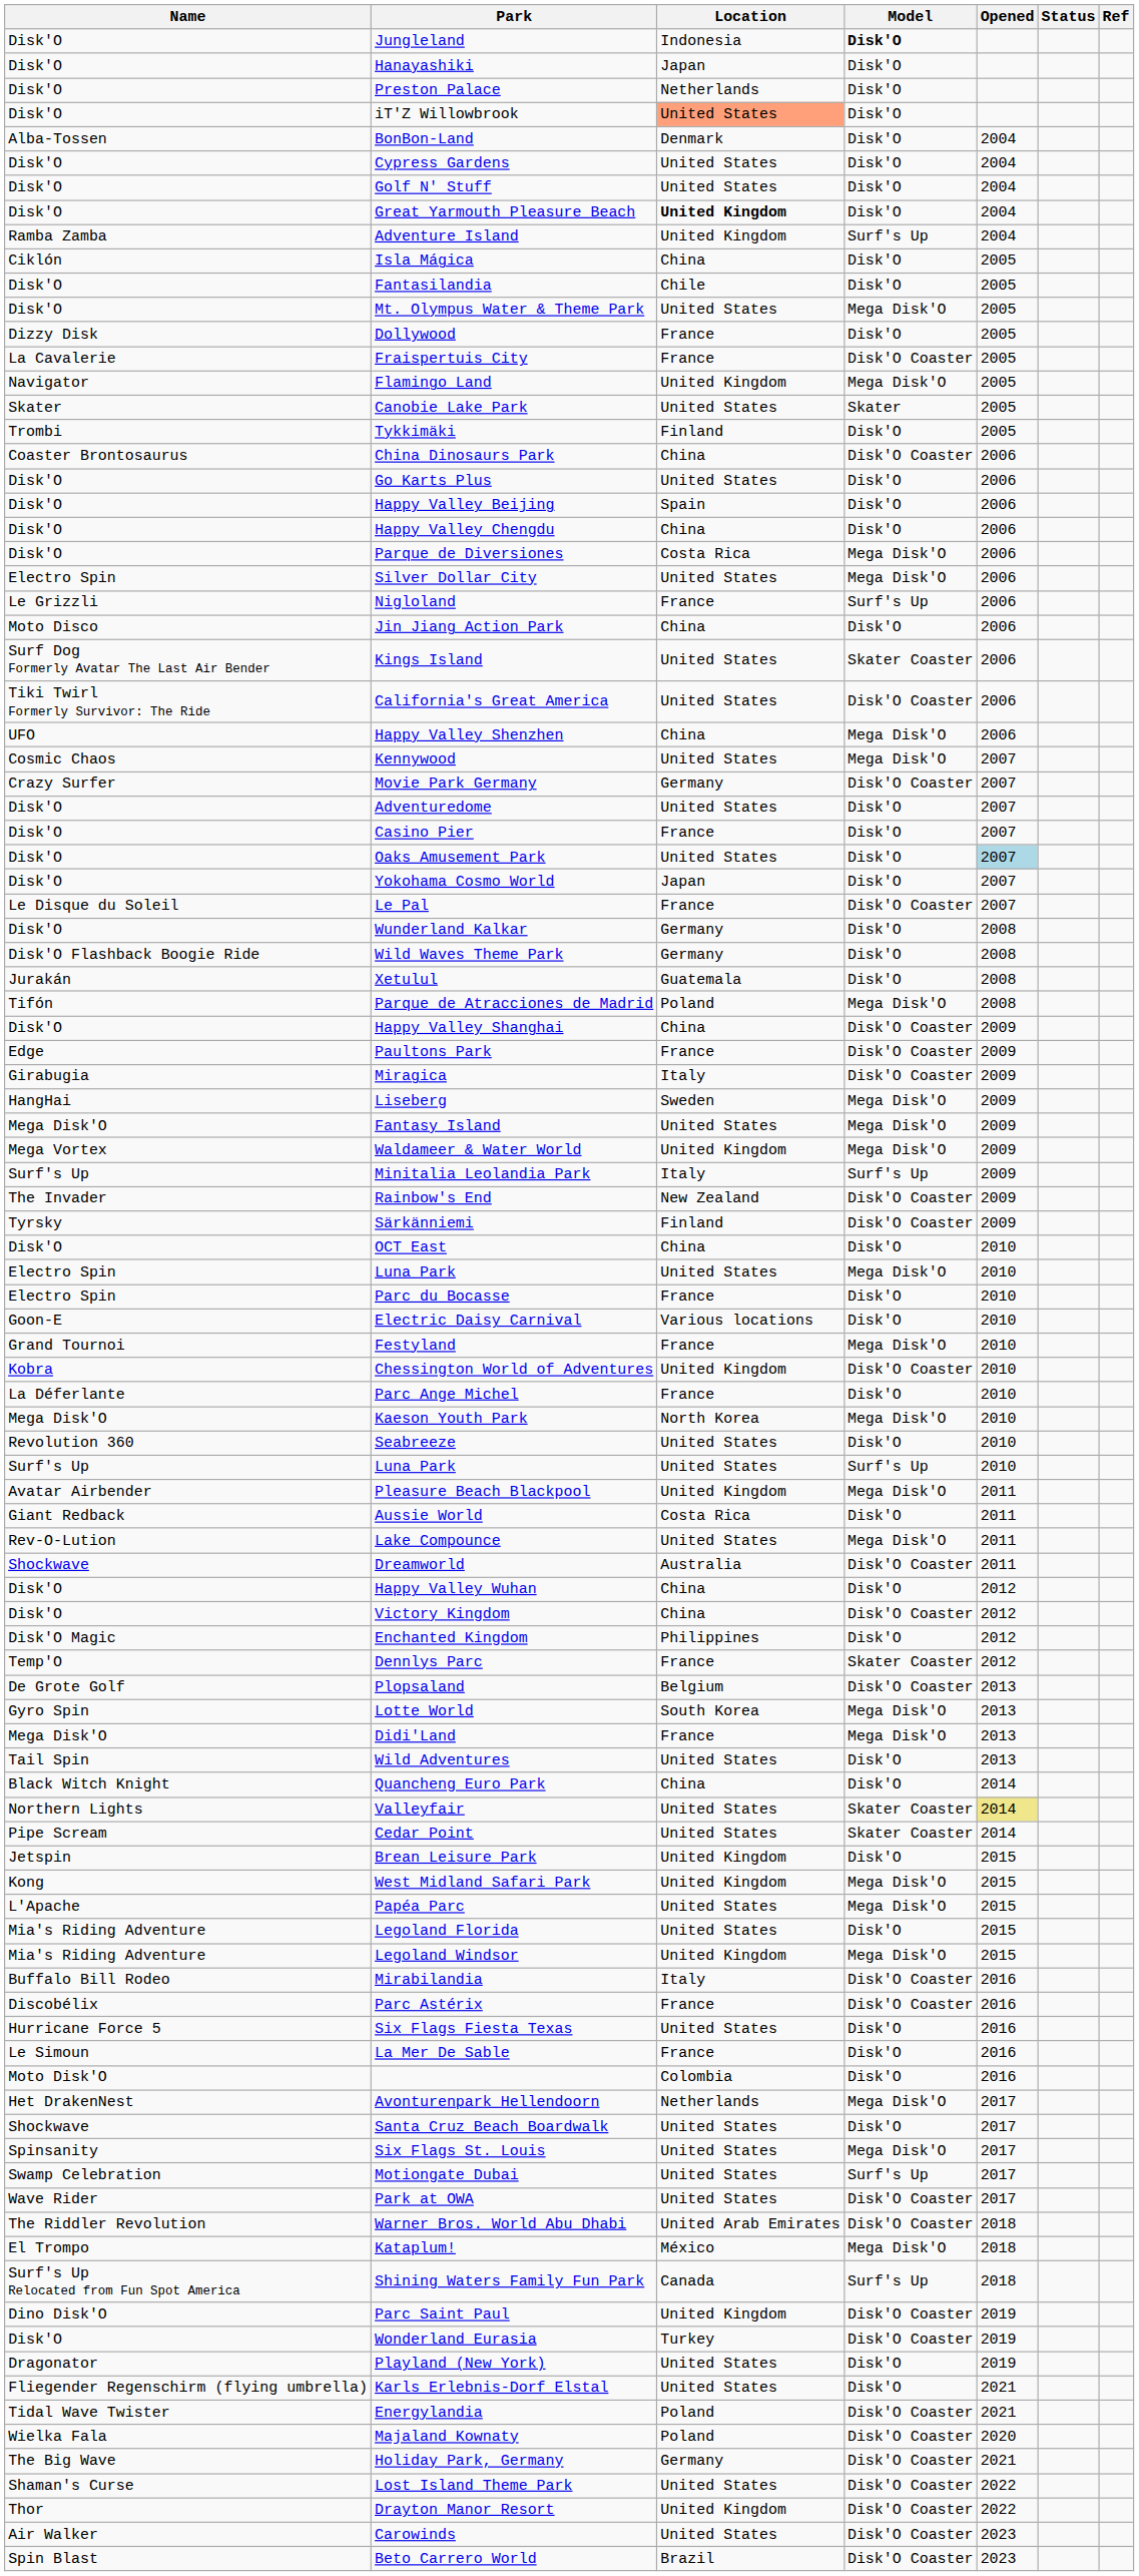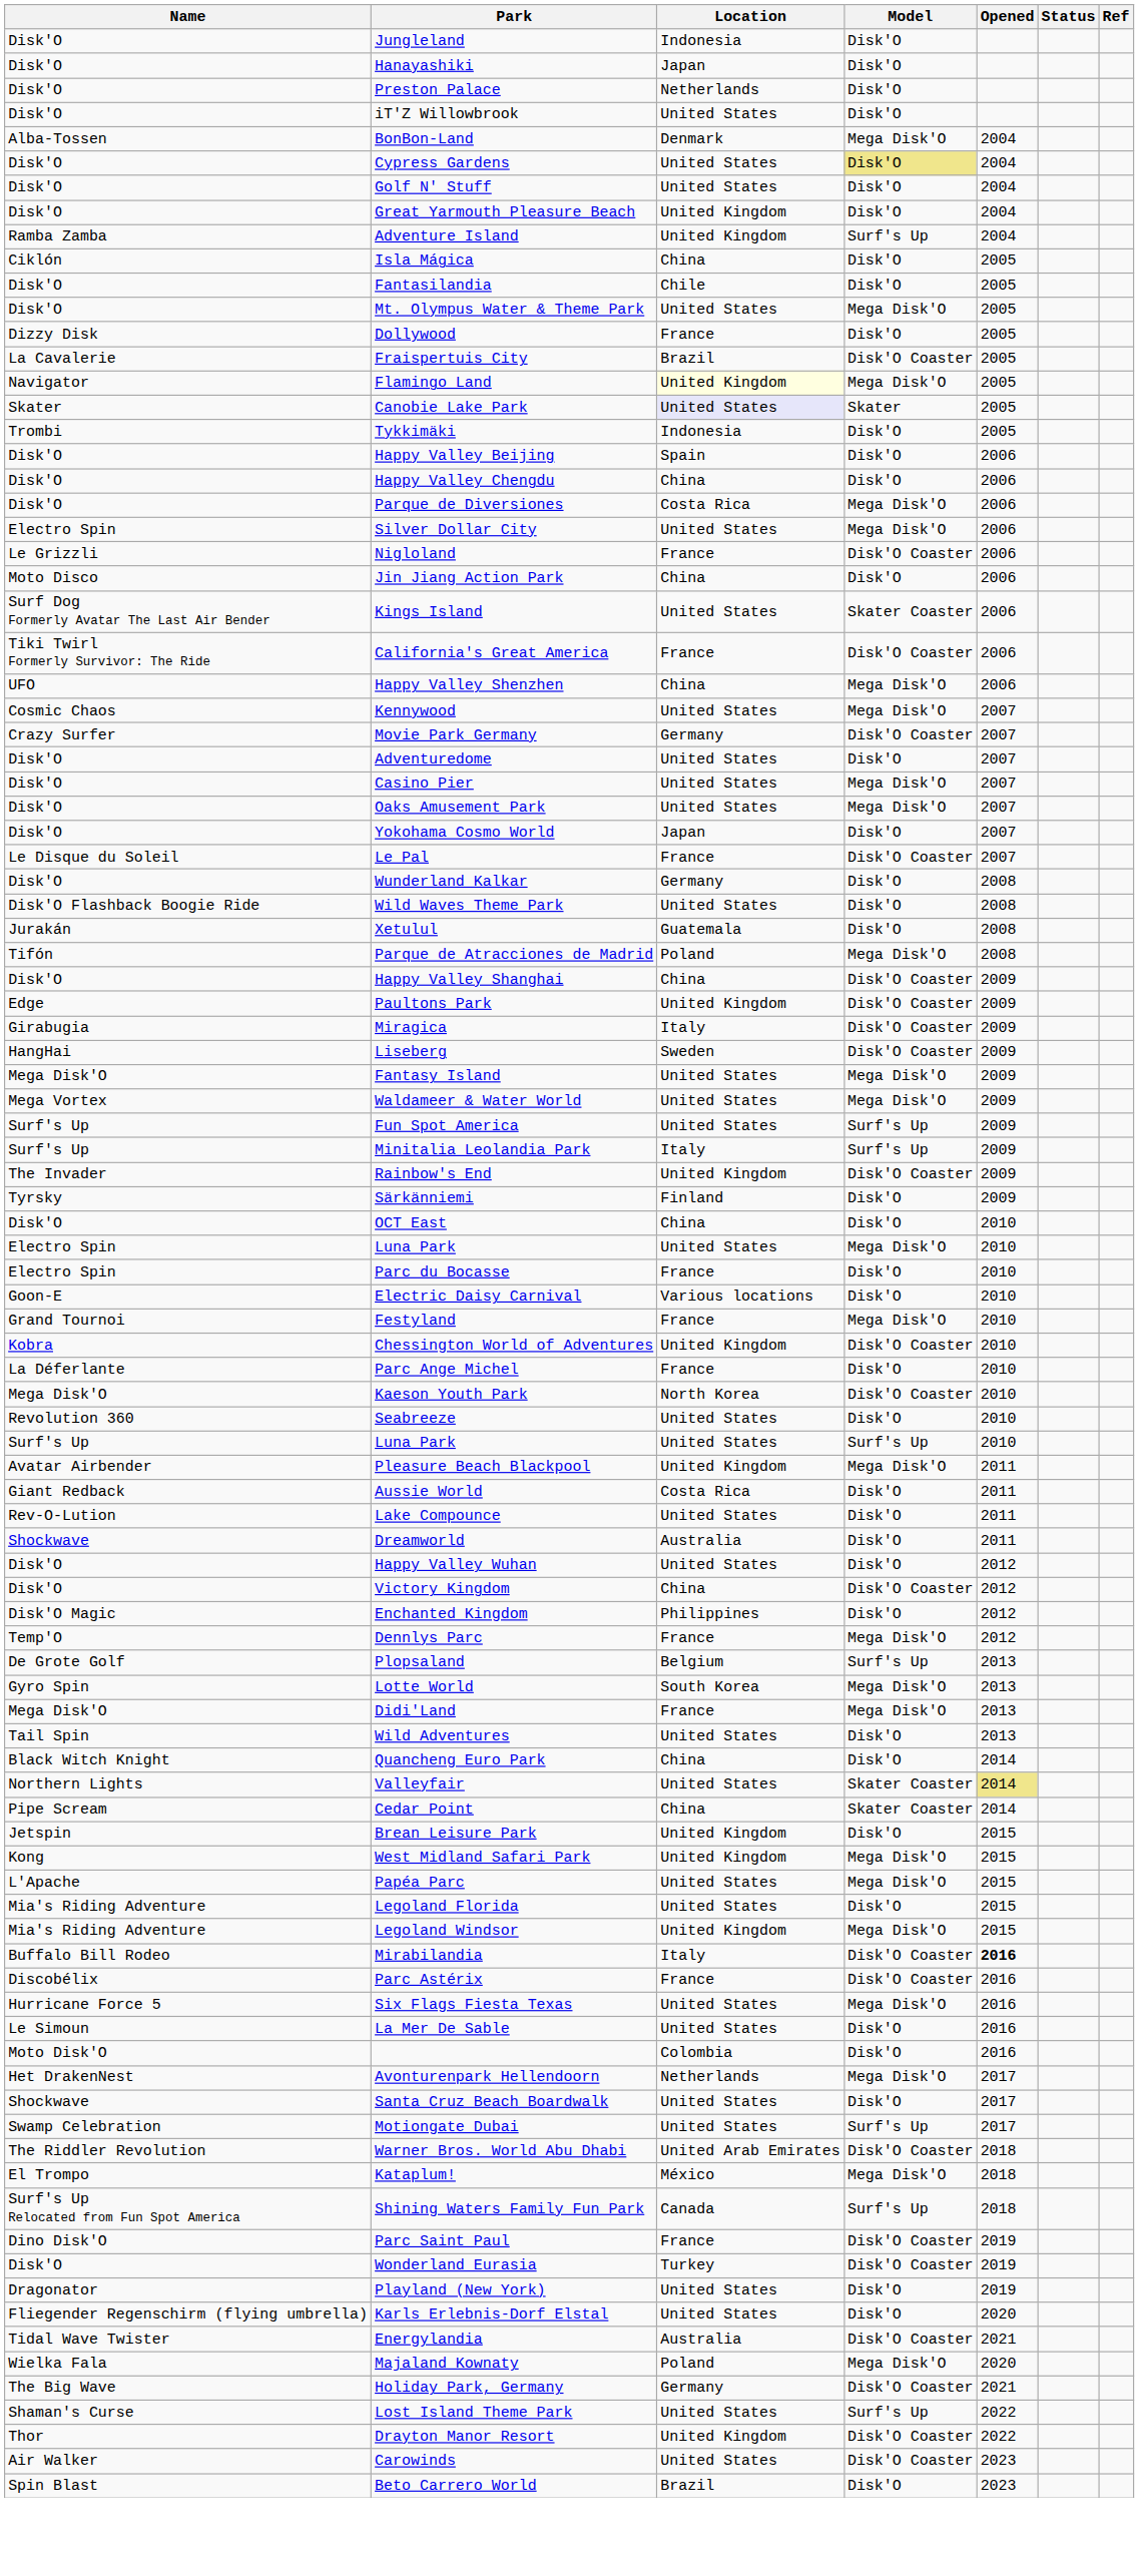Jungleland | Model: bold -> normal
iT'Z Willowbrook | Location: lightsalmon background -> no background
BonBon-Land | Model: Disk'O -> Mega Disk'O
Cypress Gardens | Model: no background -> khaki background
Great Yarmouth Pleasure Beach | Location: bold -> normal
Fraispertuis City | Location: France -> Brazil
Flamingo Land | Location: no background -> lightyellow background
Canobie Lake Park | Location: no background -> lavender background
Tykkimäki | Location: Finland -> Indonesia
- row: Coaster Brontosaurus | China Dinosaurs Park | China | Disk'O Coaster | 2006
- row: Disk'O | Go Karts Plus | United States | Disk'O | 2006
Nigloland | Model: Surf's Up -> Disk'O Coaster
California's Great America | Location: United States -> France
Casino Pier | Location: France -> United States
Casino Pier | Model: Disk'O -> Mega Disk'O
Oaks Amusement Park | Model: Disk'O -> Mega Disk'O
Oaks Amusement Park | Opened: lightblue background -> no background
Wild Waves Theme Park | Location: Germany -> United States
Paultons Park | Location: France -> United Kingdom
Liseberg | Model: Mega Disk'O -> Disk'O Coaster
Waldameer & Water World | Location: United Kingdom -> United States
+ row: Surf's Up | Fun Spot America | United States | Surf's Up | 2009
Rainbow's End | Location: New Zealand -> United Kingdom
Särkänniemi | Model: Disk'O Coaster -> Disk'O
Kaeson Youth Park | Model: Mega Disk'O -> Disk'O Coaster
Lake Compounce | Model: Mega Disk'O -> Disk'O
Dreamworld | Model: Disk'O Coaster -> Disk'O
Happy Valley Wuhan | Location: China -> United States
Dennlys Parc | Model: Skater Coaster -> Mega Disk'O
Plopsaland | Model: Disk'O Coaster -> Surf's Up
Cedar Point | Location: United States -> China
Mirabilandia | Opened: normal -> bold
Six Flags Fiesta Texas | Model: Disk'O -> Mega Disk'O
La Mer De Sable | Location: France -> United States
- row: Spinsanity | Six Flags St. Louis | United States | Mega Disk'O | 2017
- row: Wave Rider | Park at OWA | United States | Disk'O Coaster | 2017
Parc Saint Paul | Location: United Kingdom -> France
Karls Erlebnis-Dorf Elstal | Opened: 2021 -> 2020
Energylandia | Location: Poland -> Australia
Majaland Kownaty | Model: Disk'O Coaster -> Mega Disk'O
Lost Island Theme Park | Model: Disk'O Coaster -> Surf's Up
Beto Carrero World | Model: Disk'O Coaster -> Disk'O
